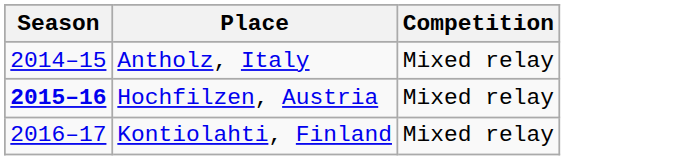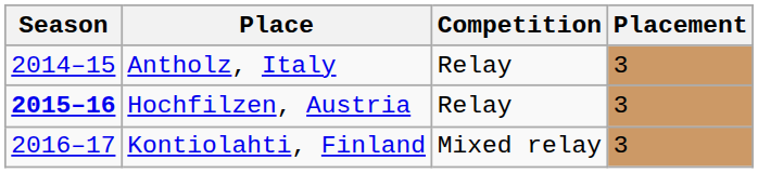+ column: Placement | 3 | 3 | 3
Antholz, Italy | Competition: Mixed relay -> Relay
Hochfilzen, Austria | Competition: Mixed relay -> Relay
